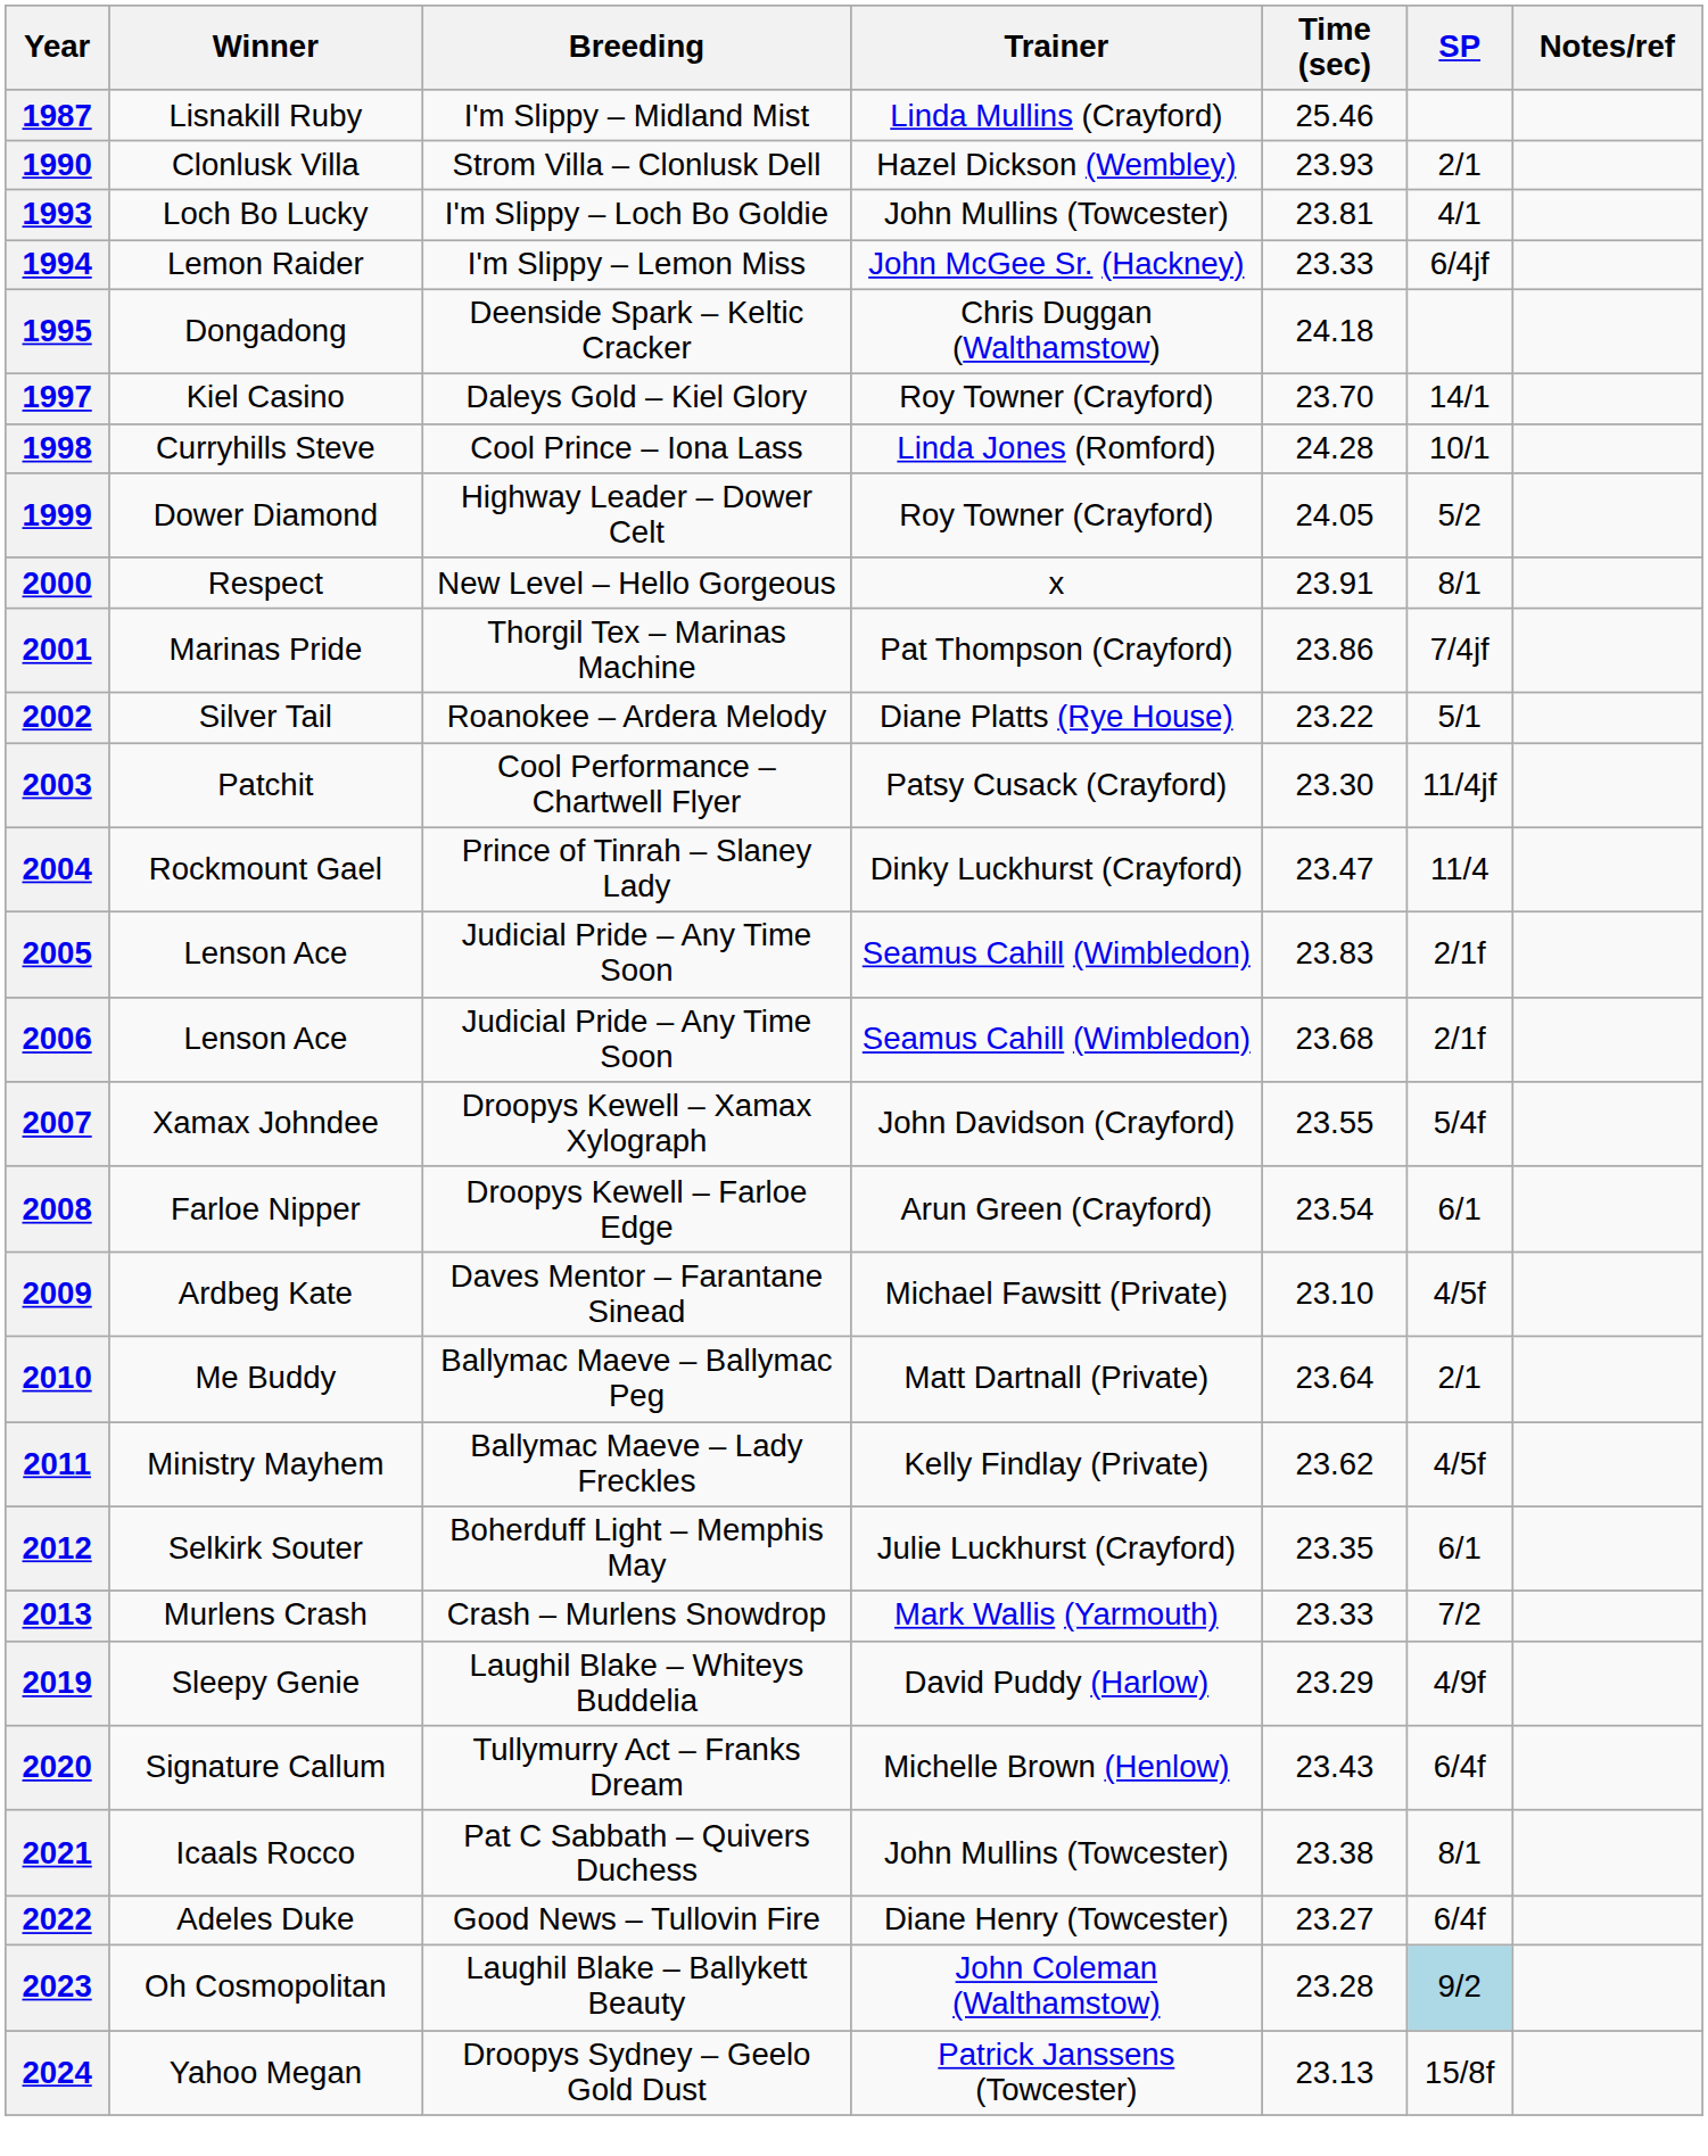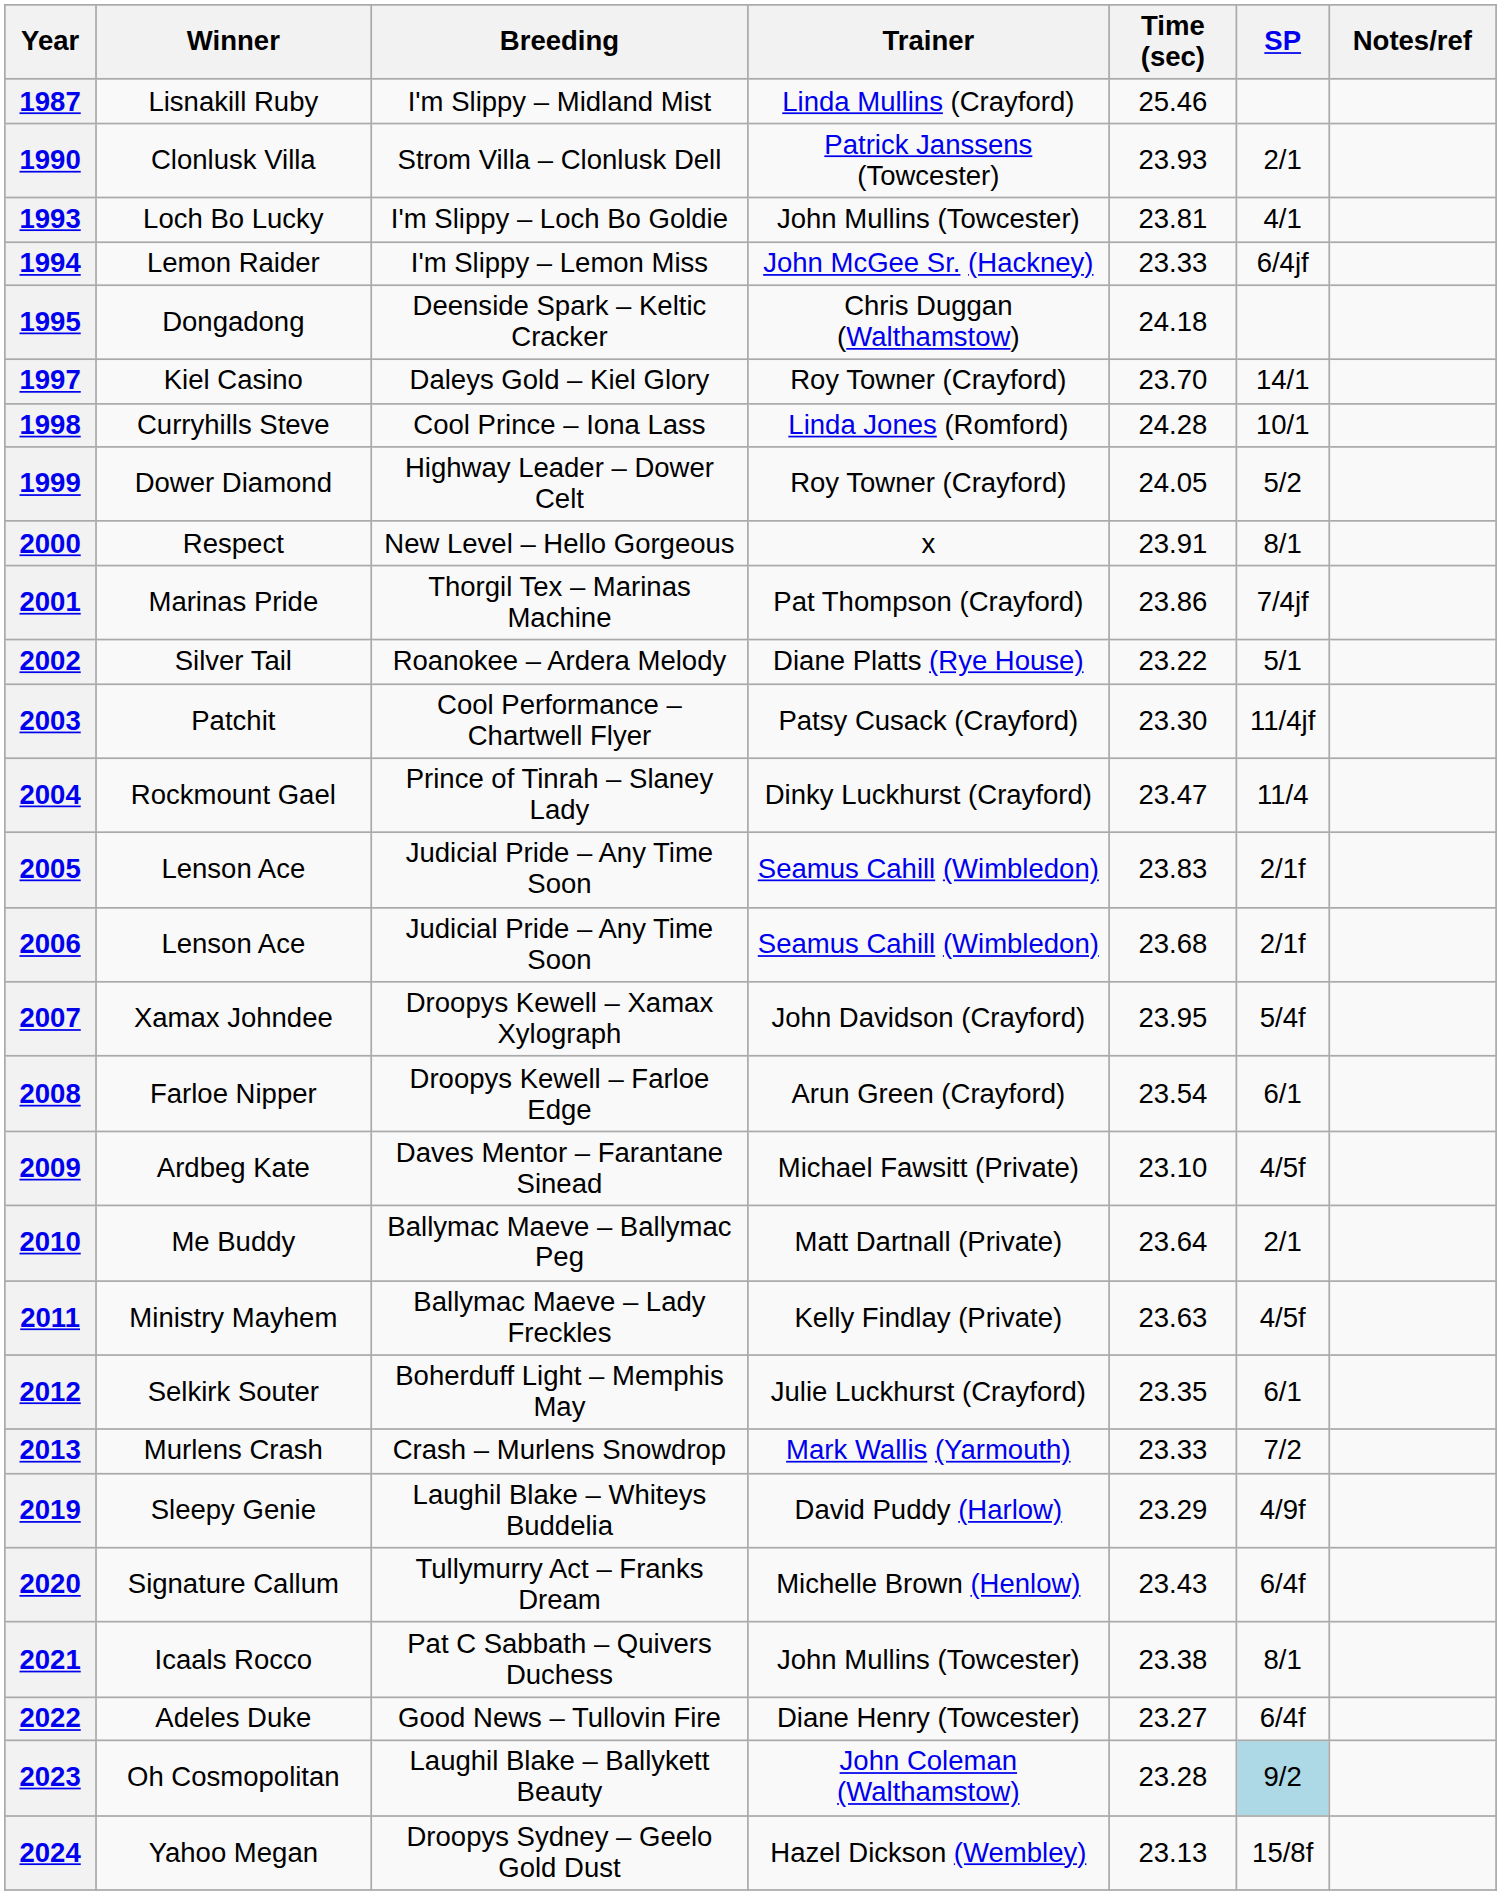1990 | Trainer: Hazel Dickson (Wembley) -> Patrick Janssens (Towcester)
2007 | Time (sec): 23.55 -> 23.95
2011 | Time (sec): 23.62 -> 23.63
2024 | Trainer: Patrick Janssens (Towcester) -> Hazel Dickson (Wembley)
